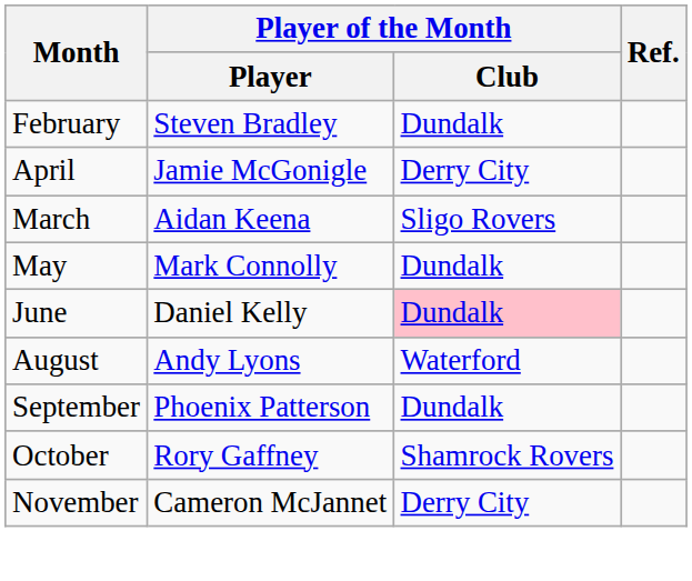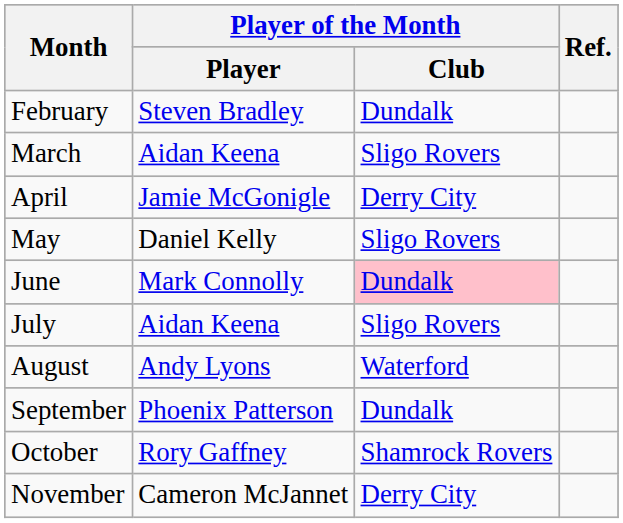rows swapped: March <-> April
May | Player of the Month / Player: Mark Connolly -> Daniel Kelly
May | Player of the Month / Club: Dundalk -> Sligo Rovers
June | Player of the Month / Player: Daniel Kelly -> Mark Connolly
+ row: July | Aidan Keena | Sligo Rovers
